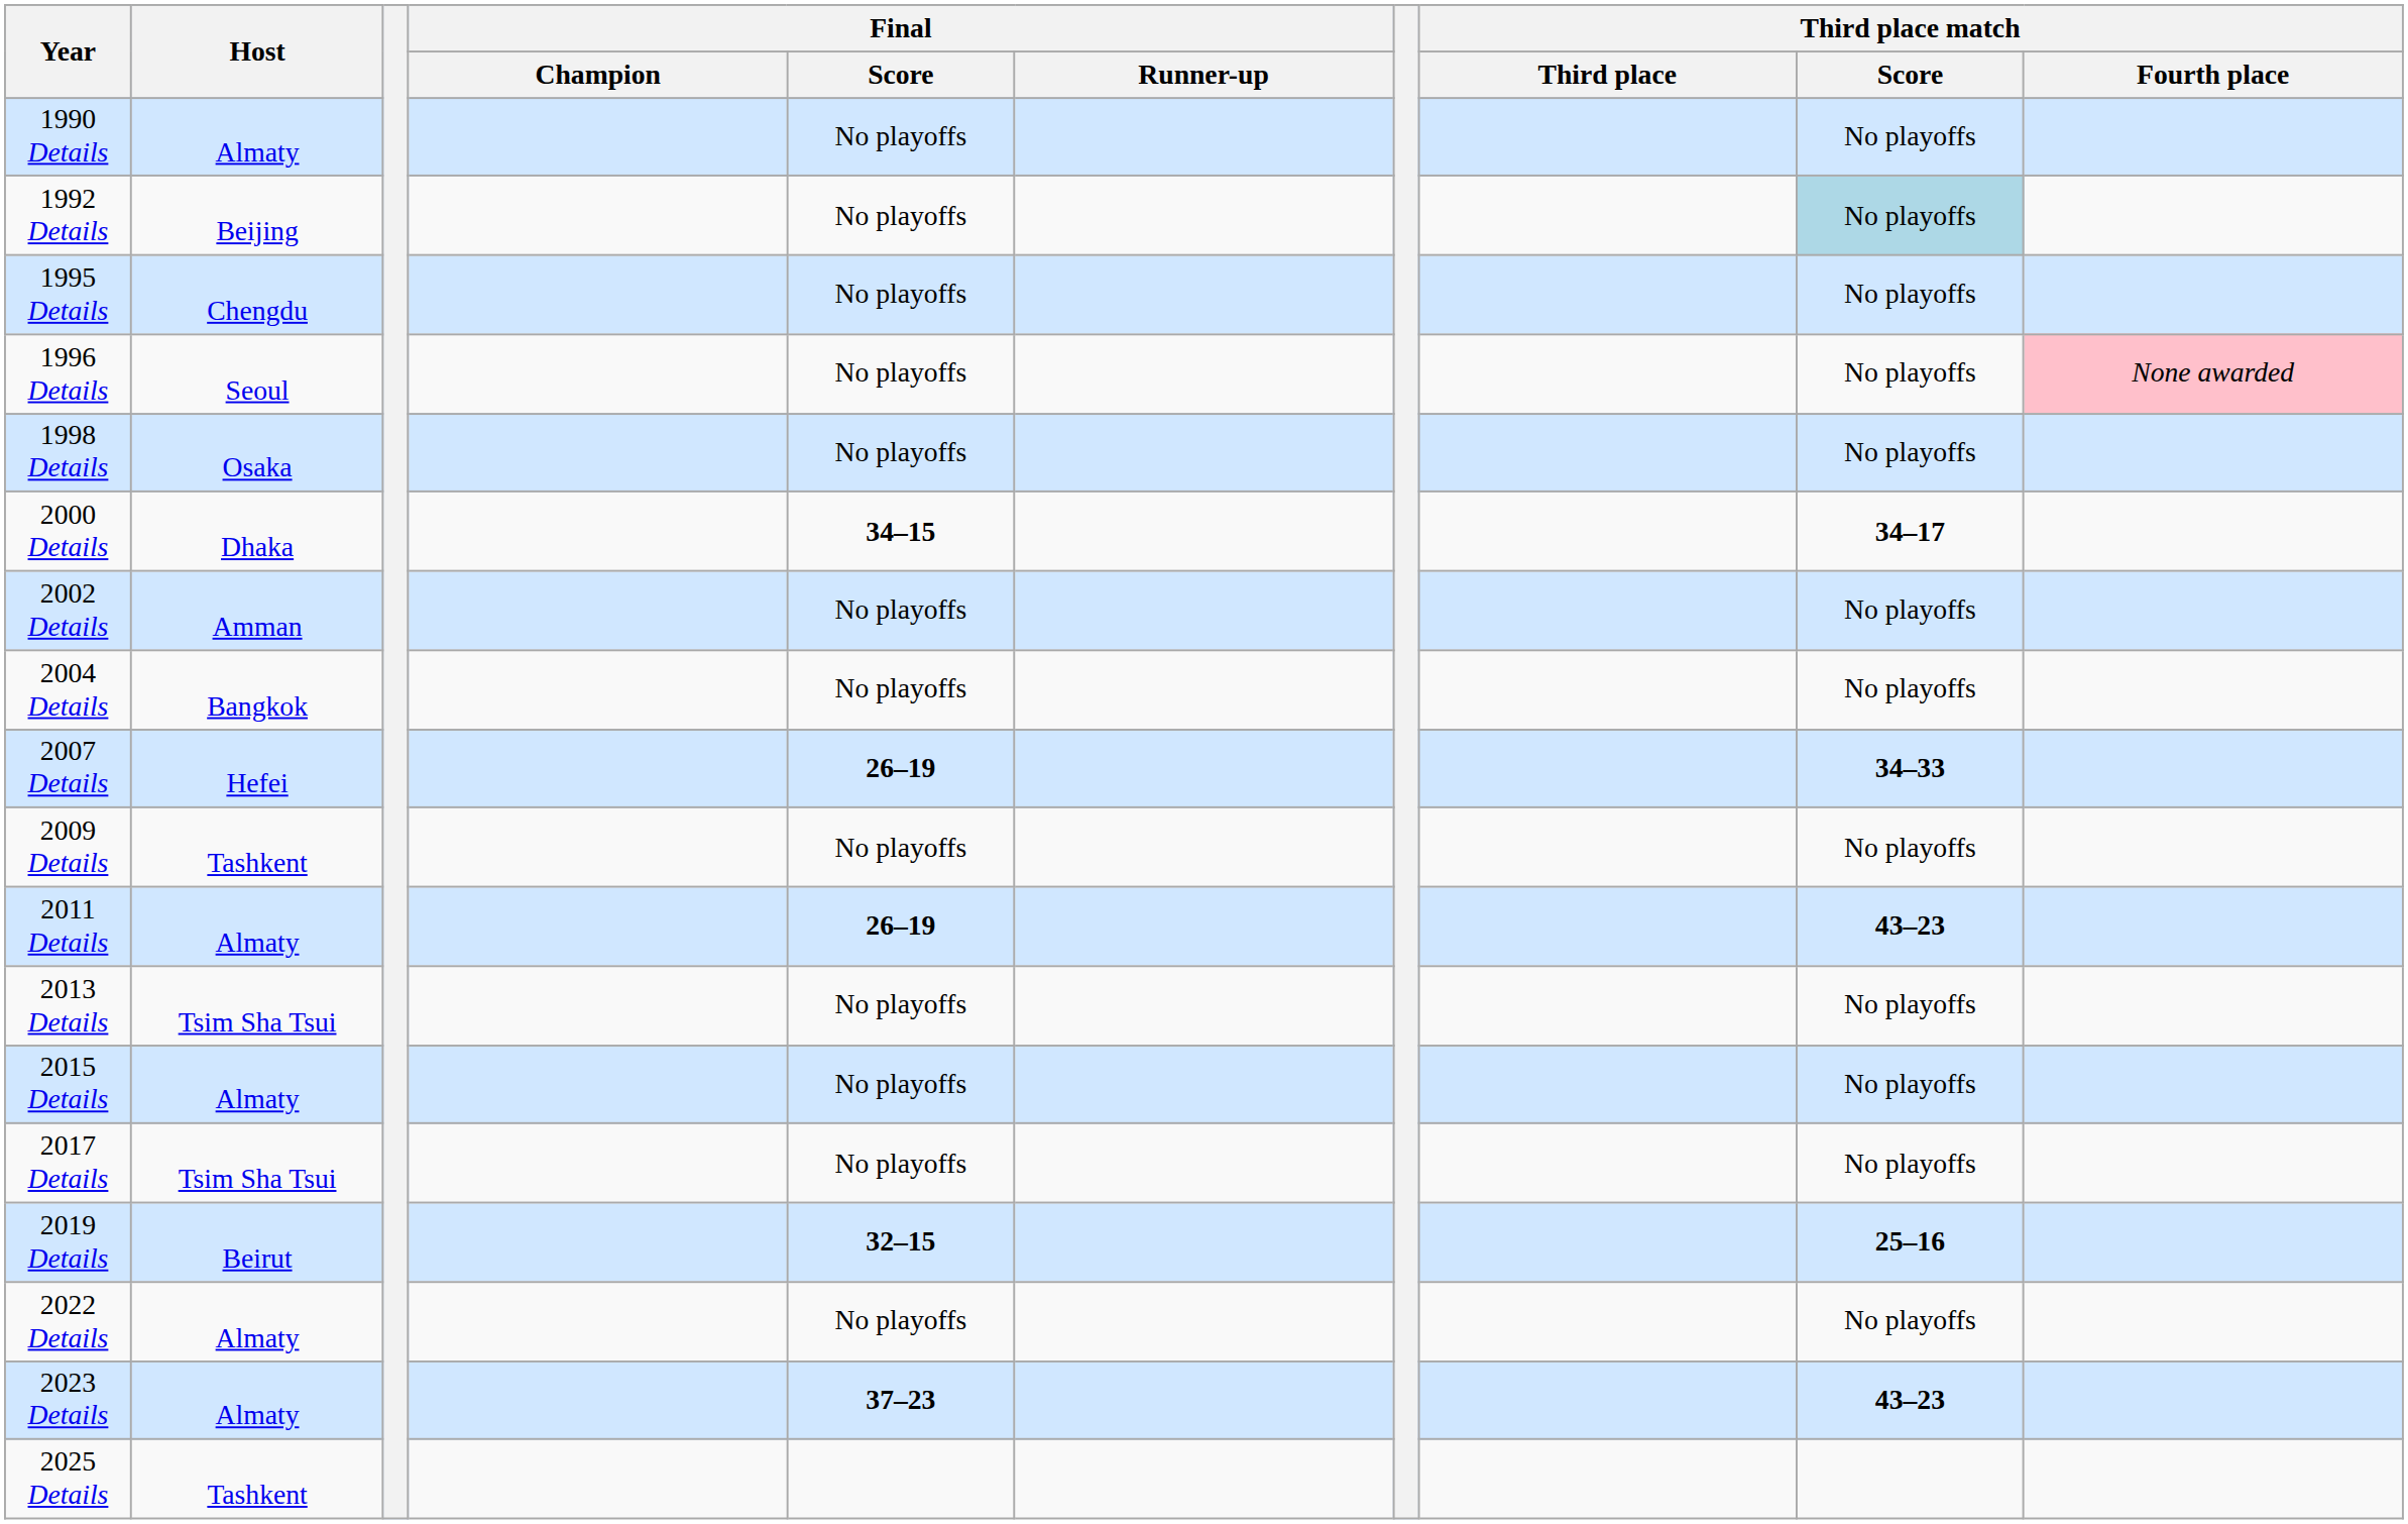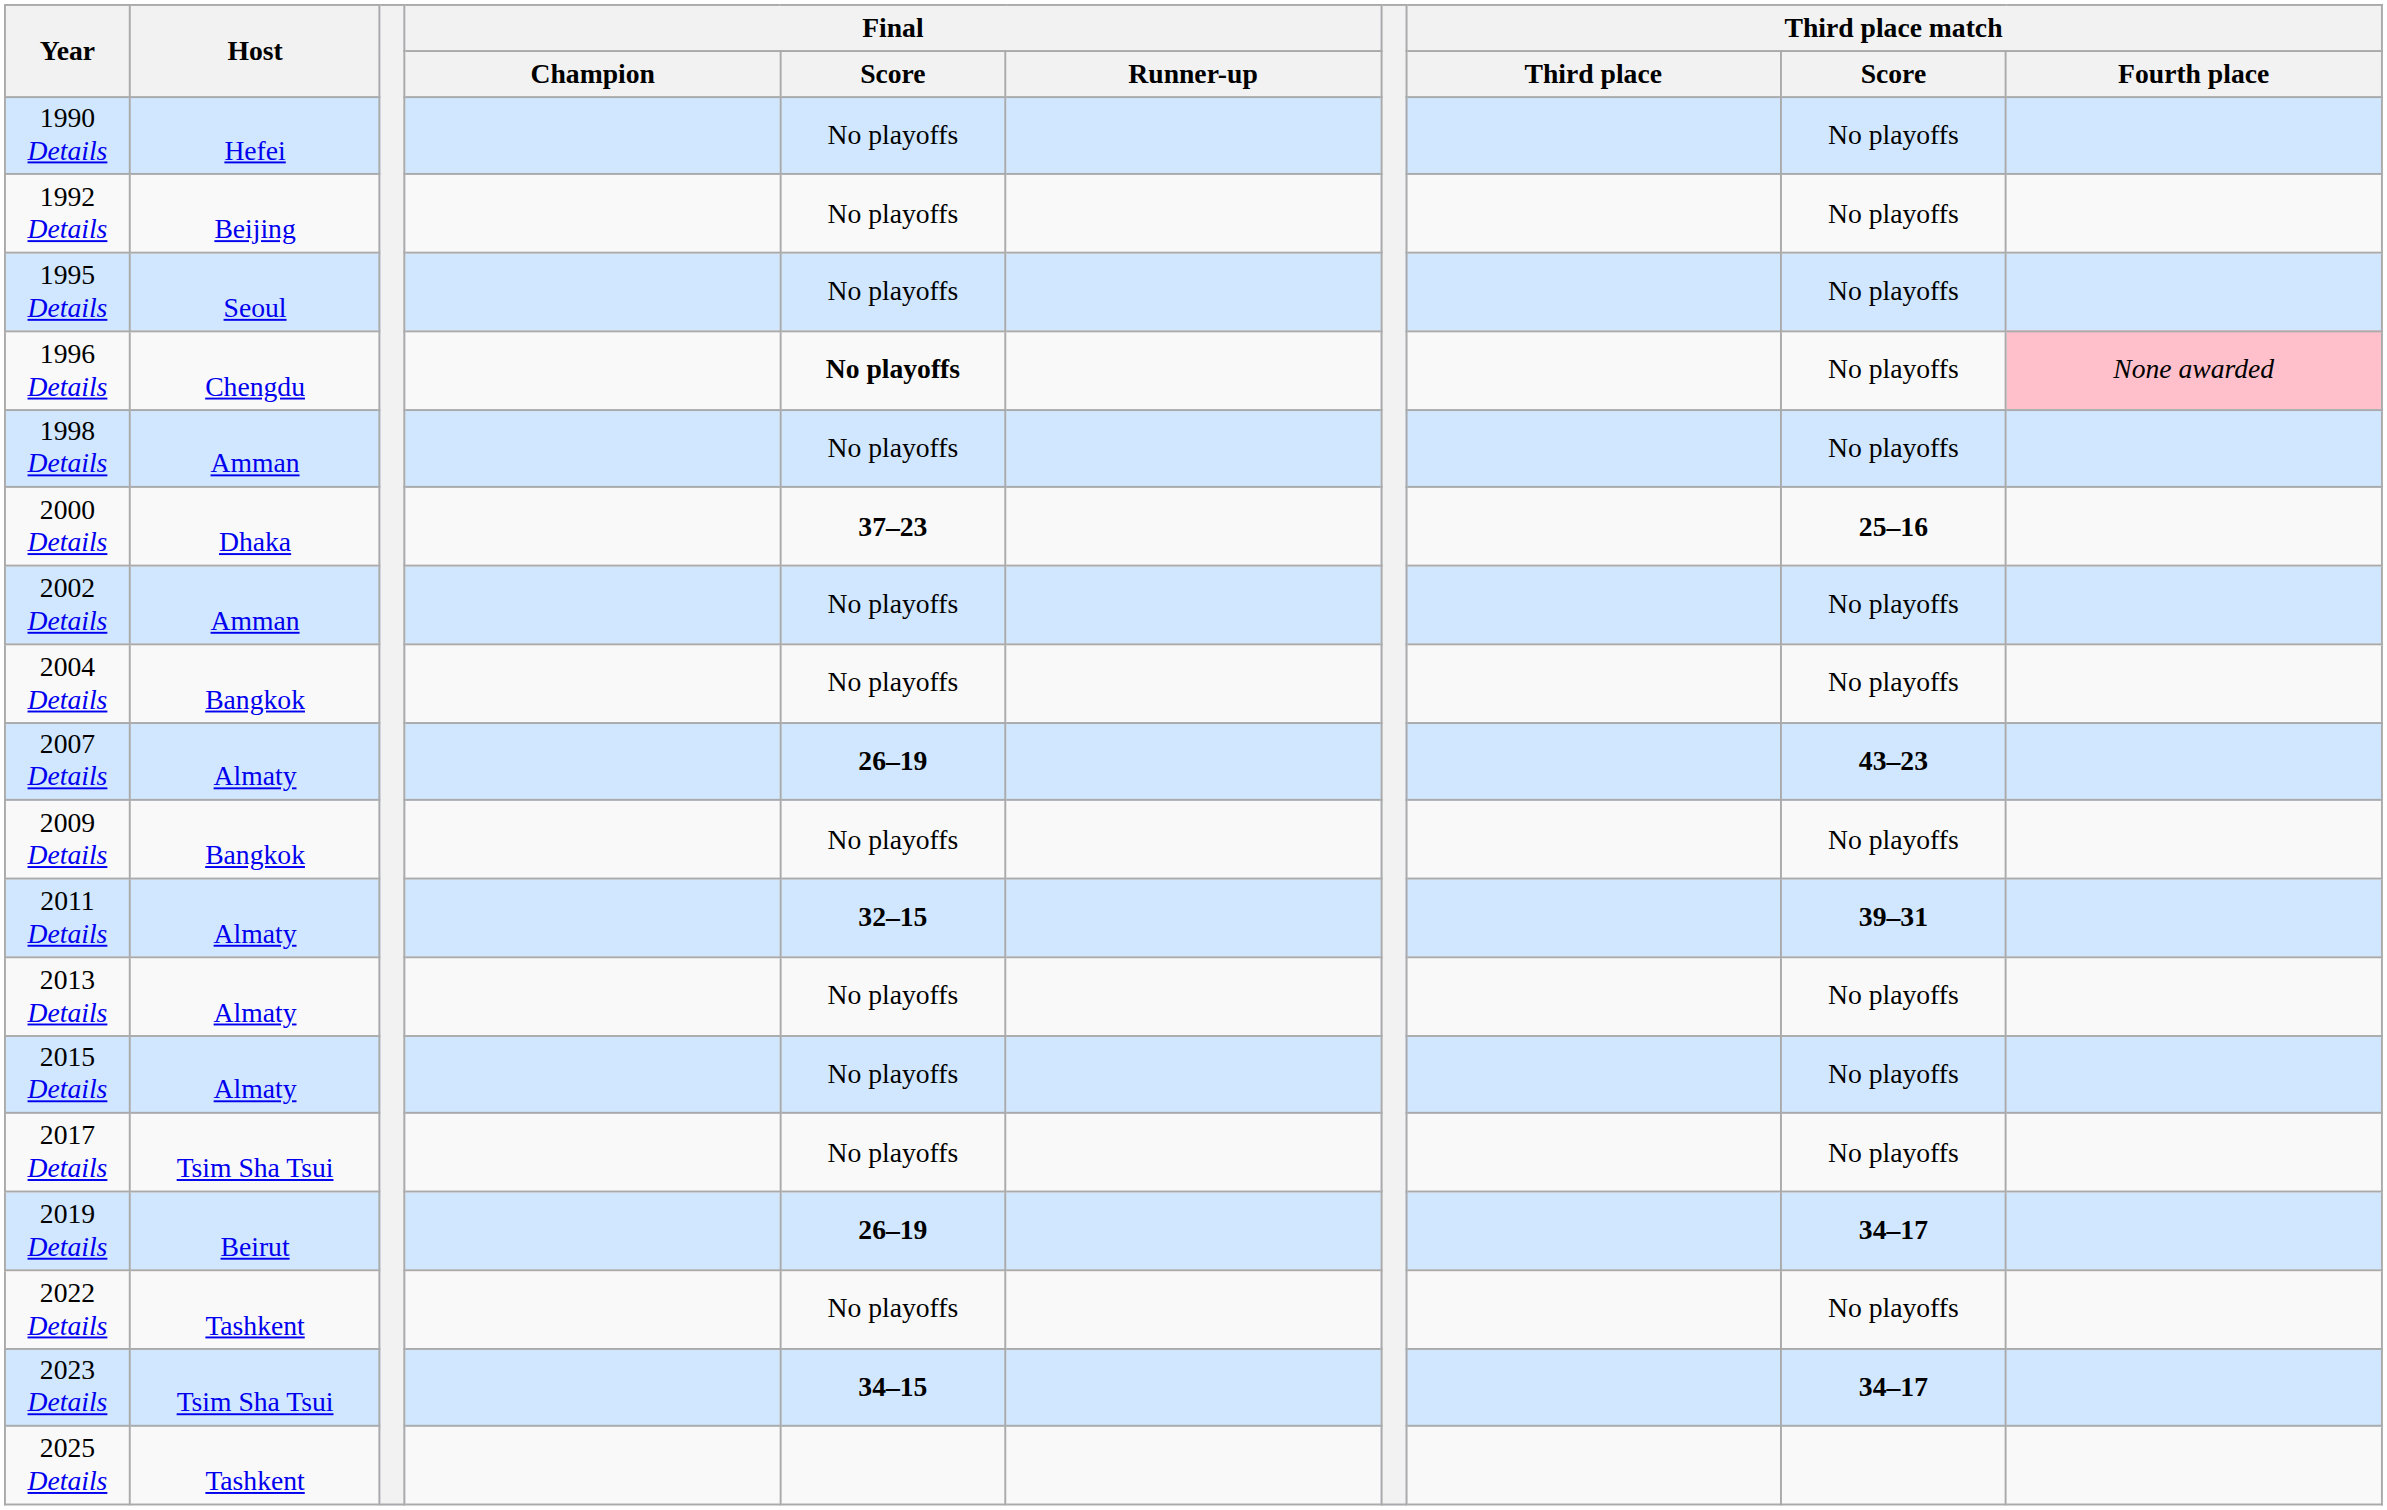1990 Details | Host: Almaty -> Hefei
1992 Details | Third place match / Score: lightblue background -> no background
1995 Details | Host: Chengdu -> Seoul
1996 Details | Host: Seoul -> Chengdu
1996 Details | Final / Score: normal -> bold
1998 Details | Host: Osaka -> Amman
2000 Details | Final / Score: 34–15 -> 37–23
2000 Details | Third place match / Score: 34–17 -> 25–16
2007 Details | Host: Hefei -> Almaty
2007 Details | Third place match / Score: 34–33 -> 43–23
2009 Details | Host: Tashkent -> Bangkok
2011 Details | Final / Score: 26–19 -> 32–15
2011 Details | Third place match / Score: 43–23 -> 39–31
2013 Details | Host: Tsim Sha Tsui -> Almaty
2019 Details | Final / Score: 32–15 -> 26–19
2019 Details | Third place match / Score: 25–16 -> 34–17
2022 Details | Host: Almaty -> Tashkent
2023 Details | Host: Almaty -> Tsim Sha Tsui
2023 Details | Final / Score: 37–23 -> 34–15
2023 Details | Third place match / Score: 43–23 -> 34–17
